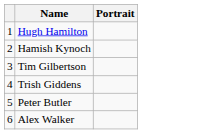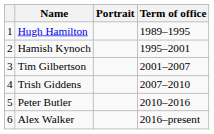+ column: Term of office | 1989–1995 | 1995–2001 | 2001–2007 | 2007–2010 | 2010–2016 | 2016–present
